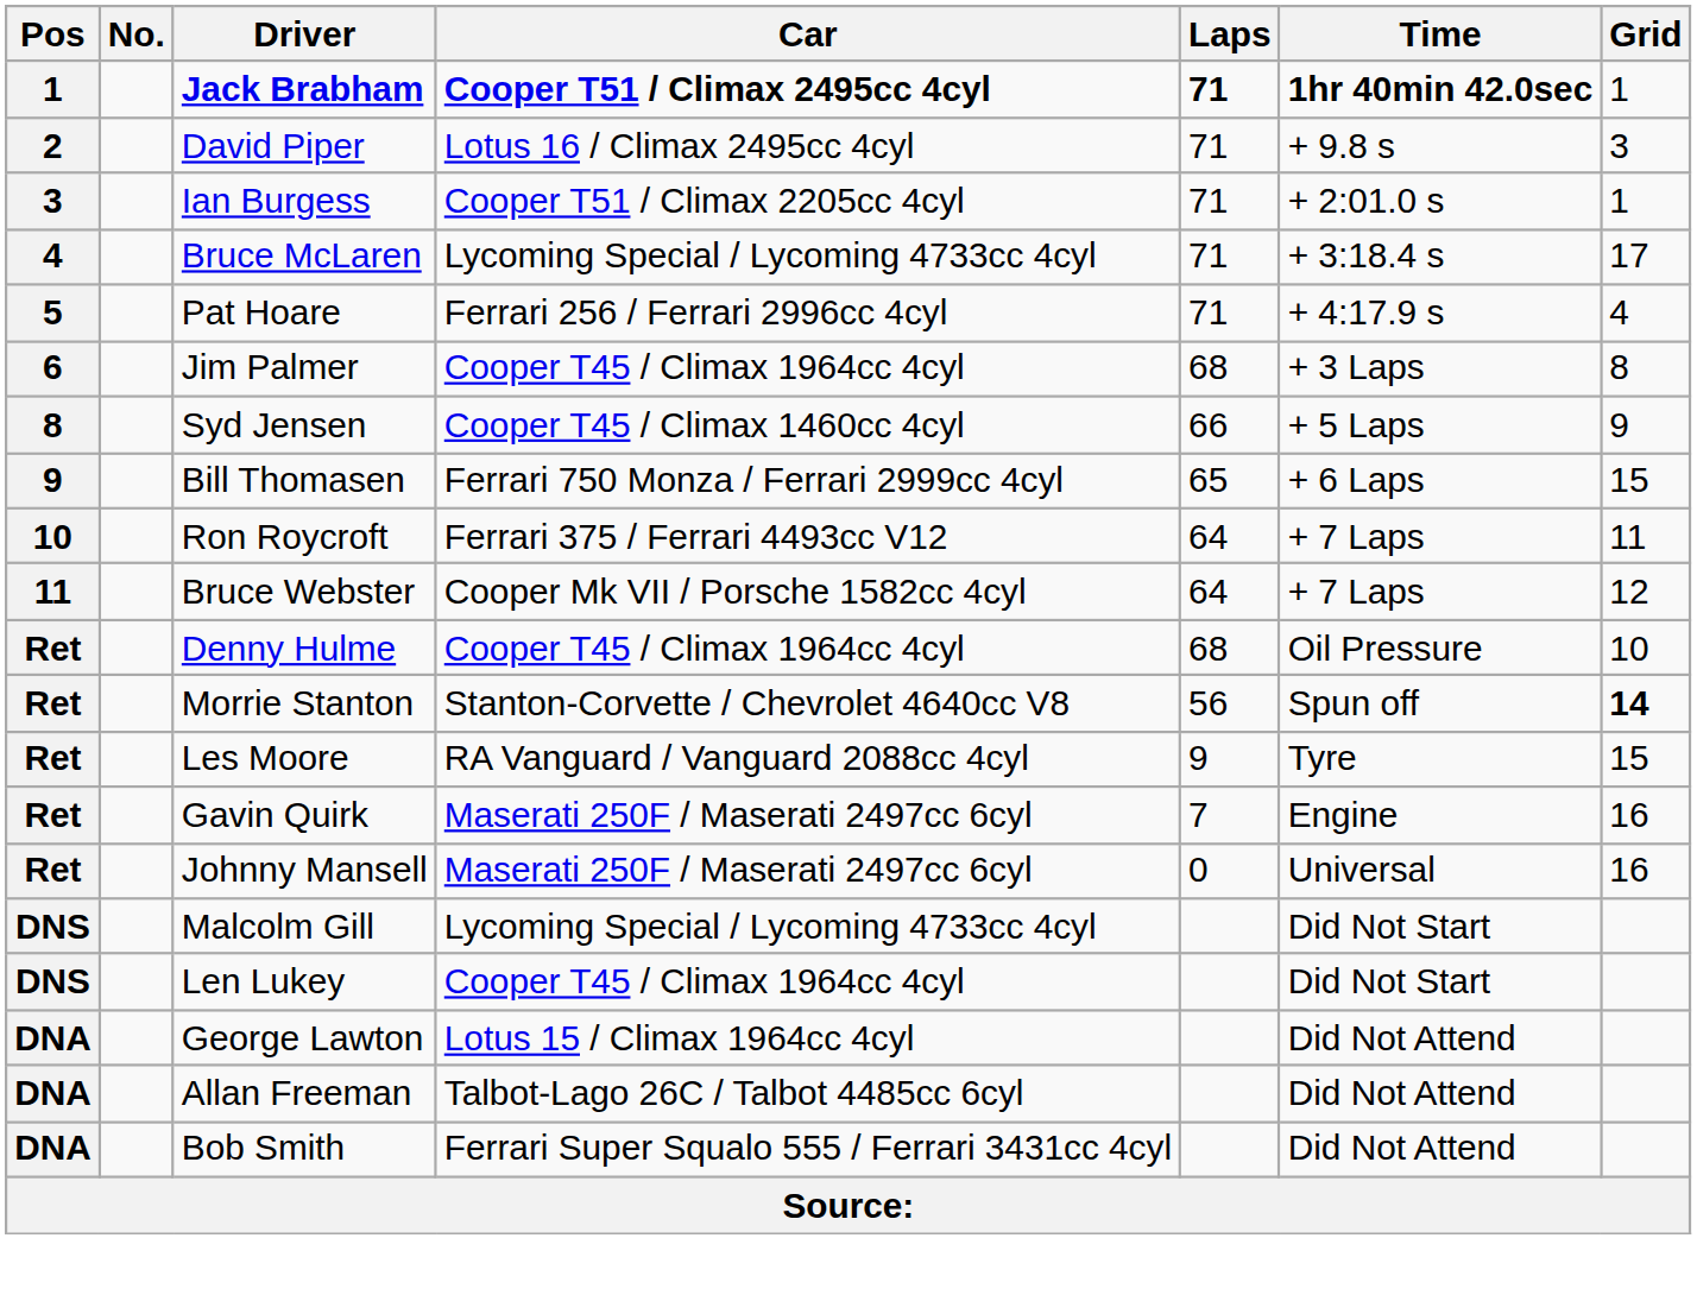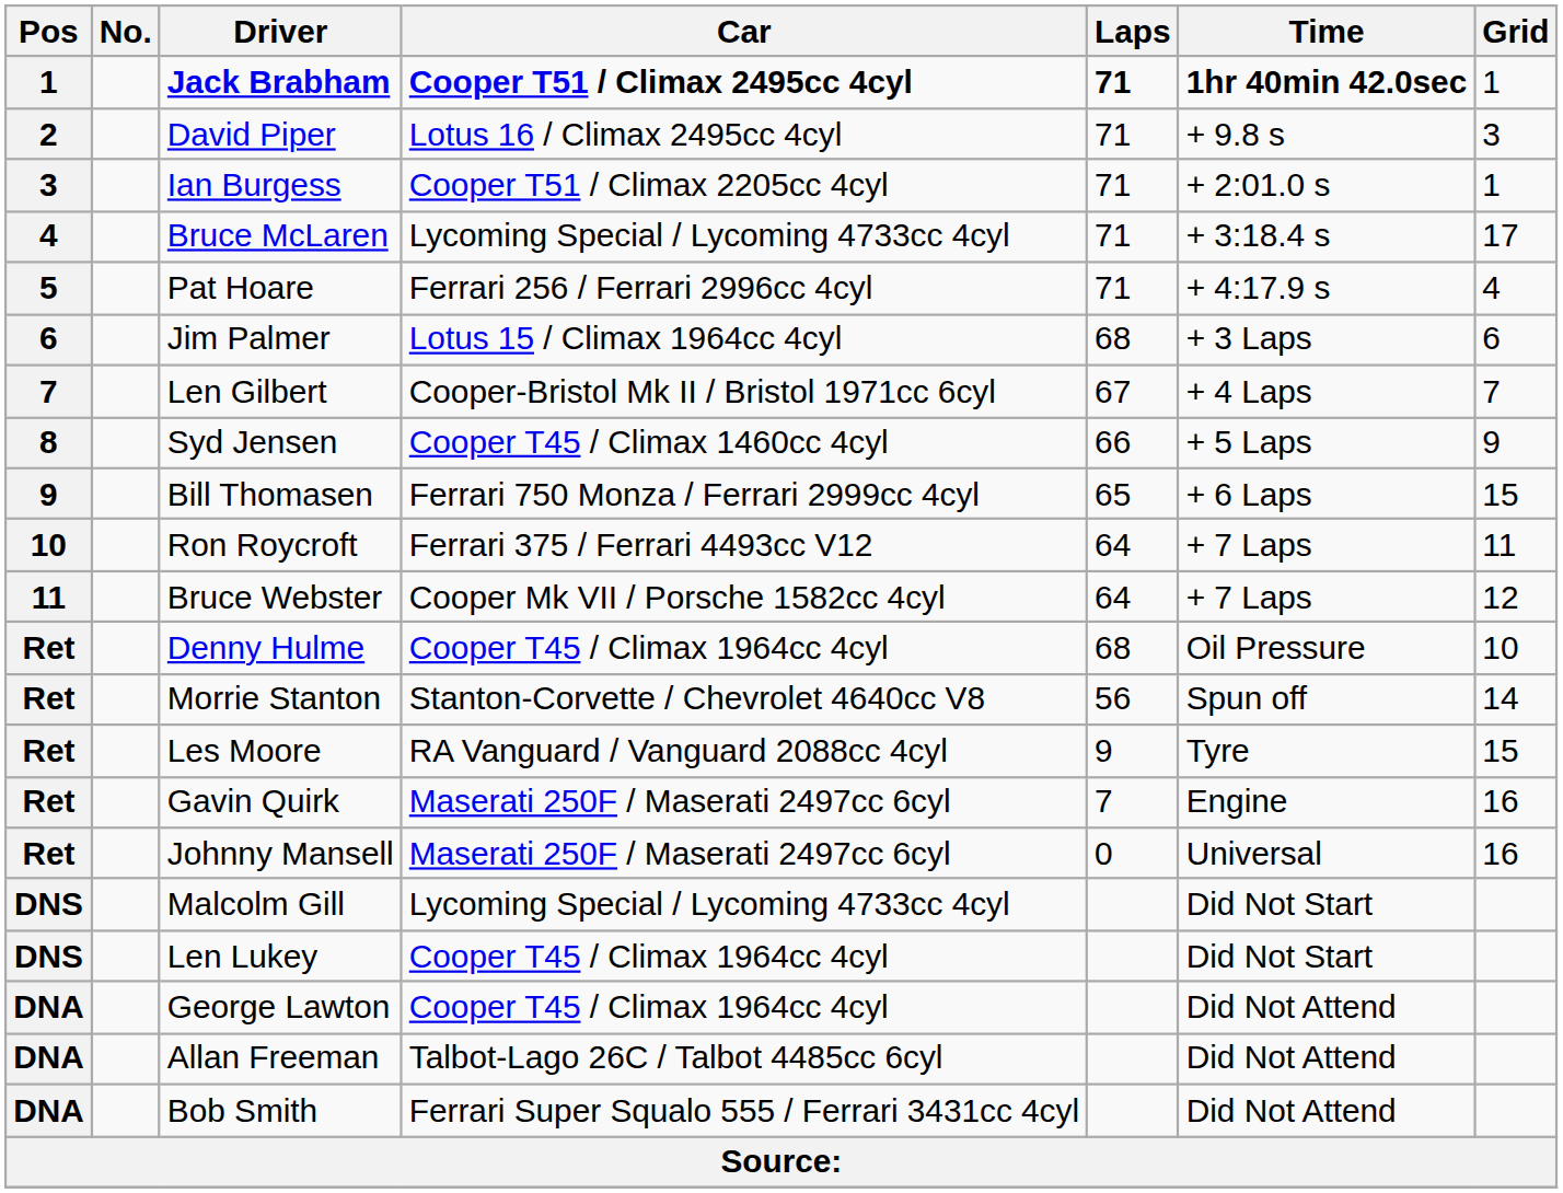Jim Palmer | Car: Cooper T45 / Climax 1964cc 4cyl -> Lotus 15 / Climax 1964cc 4cyl
Jim Palmer | Grid: 8 -> 6
+ row: 7 | Len Gilbert | Cooper-Bristol Mk II / Bristol 1971cc 6cyl | 67 | + 4 Laps | 7
Morrie Stanton | Grid: bold -> normal
George Lawton | Car: Lotus 15 / Climax 1964cc 4cyl -> Cooper T45 / Climax 1964cc 4cyl
